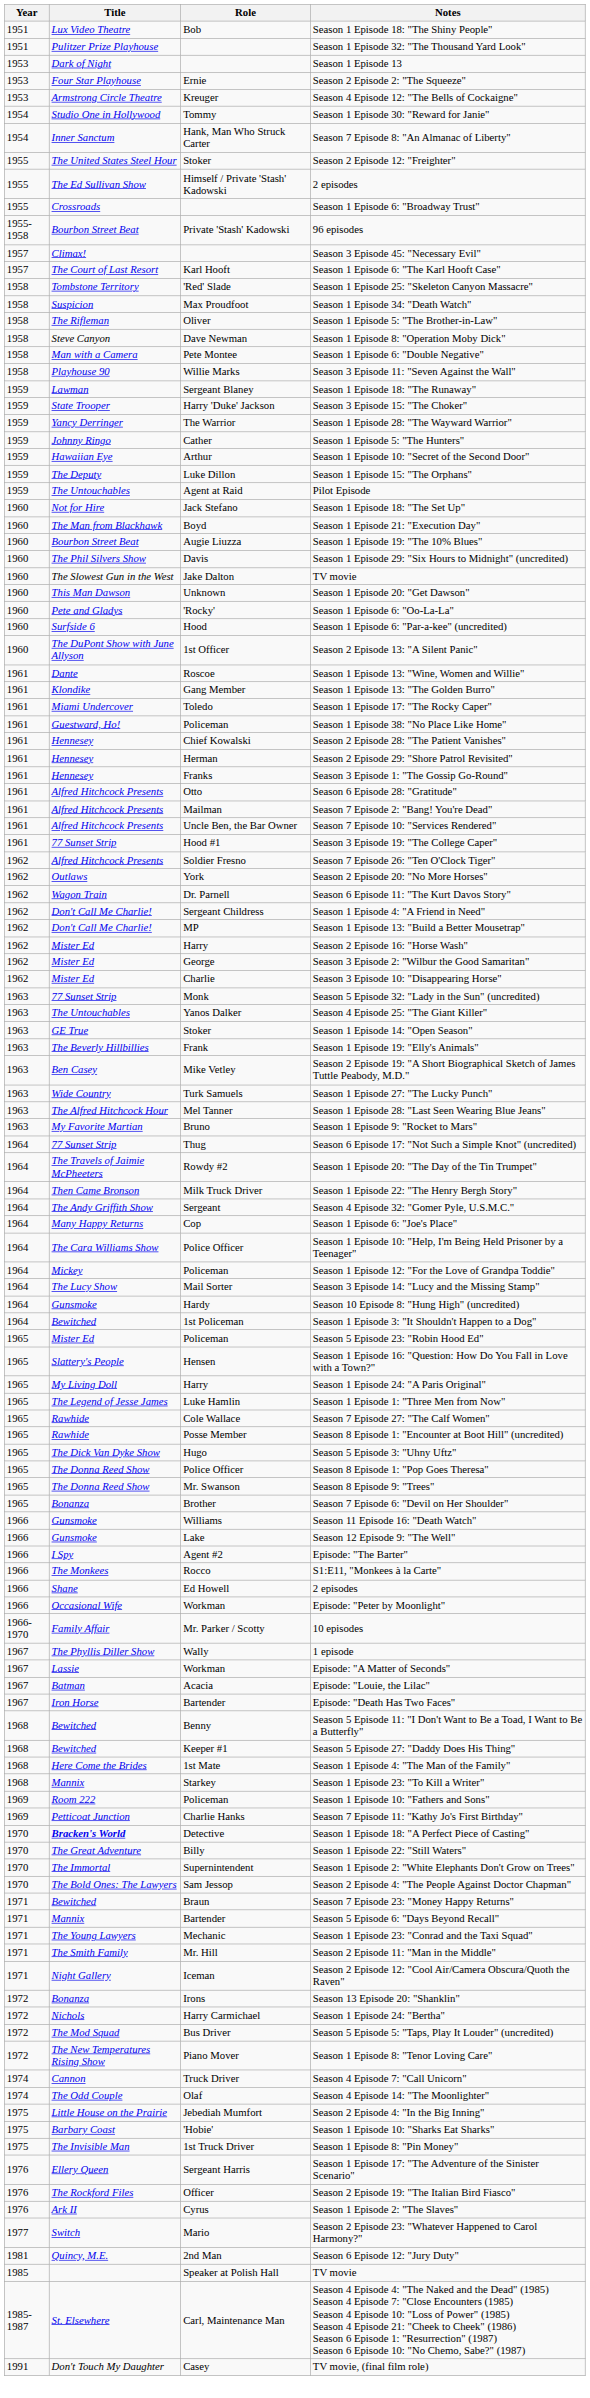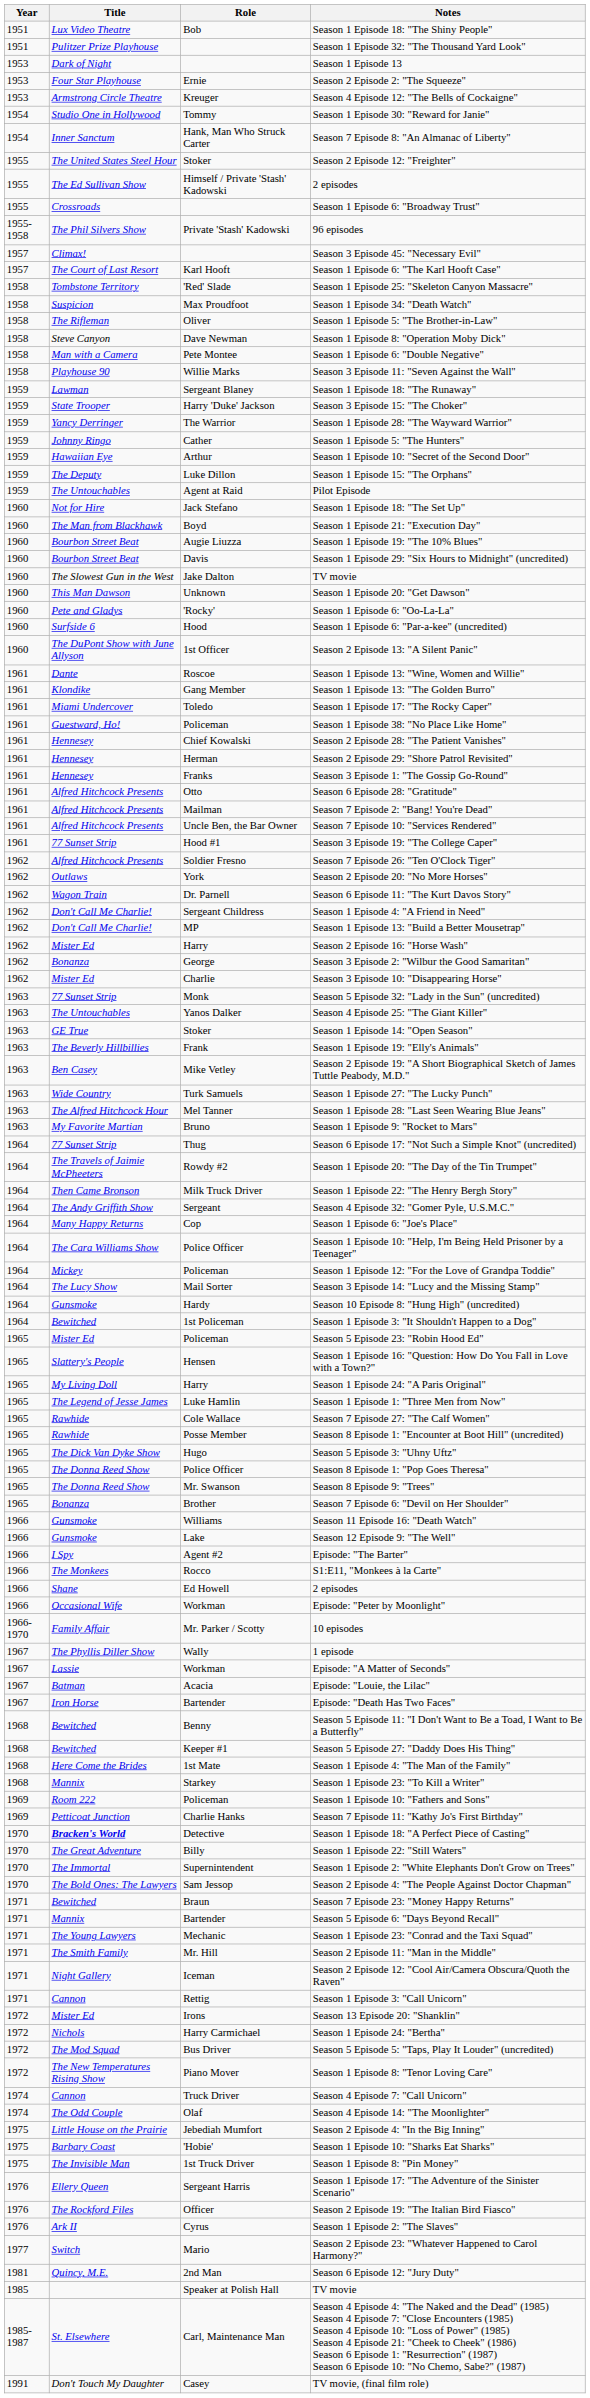96 episodes | Title: Bourbon Street Beat -> The Phil Silvers Show
Season 1 Episode 29: "Six Hours to Midnight" (uncredited) | Title: The Phil Silvers Show -> Bourbon Street Beat
Season 3 Episode 2: "Wilbur the Good Samaritan" | Title: Mister Ed -> Bonanza
+ row: 1971 | Cannon | Rettig | Season 1 Episode 3: "Call Unicorn"
Season 13 Episode 20: "Shanklin" | Title: Bonanza -> Mister Ed
